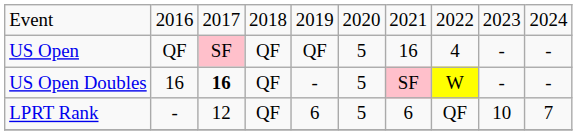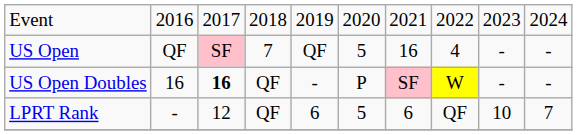US Open | column 4: QF -> 7
US Open Doubles | column 6: 5 -> P
